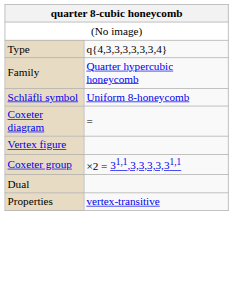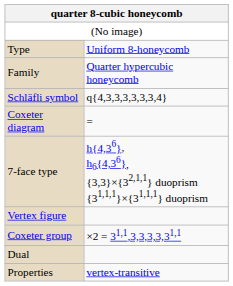Type | column 2: q{4,3,3,3,3,3,3,4} -> Uniform 8-honeycomb
Schläfli symbol | column 2: Uniform 8-honeycomb -> q{4,3,3,3,3,3,3,4}
+ row: 7-face type | h{4,36}, h6{4,36}, {3,3}×{32,1,1} duoprism {31,1,1}×{31,1,1} duoprism
